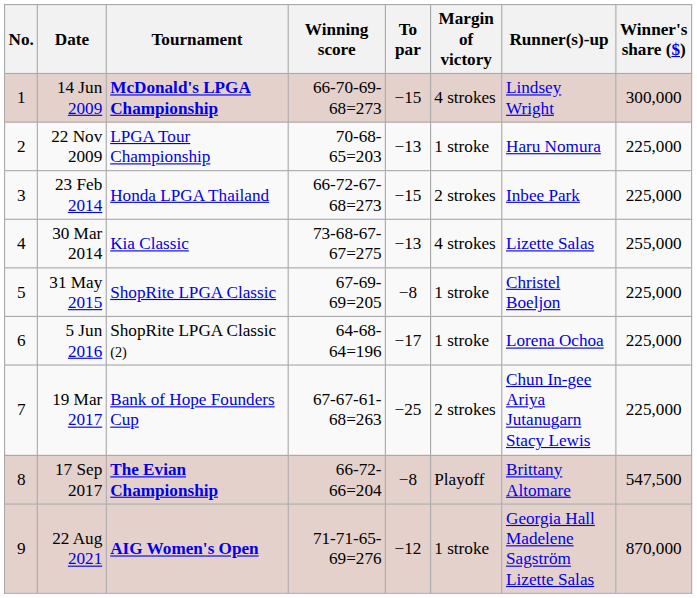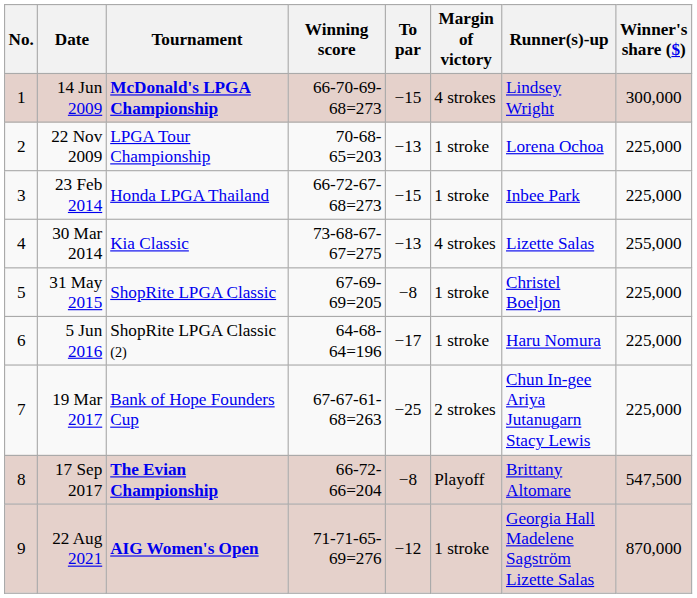22 Nov 2009 | Runner(s)-up: Haru Nomura -> Lorena Ochoa
23 Feb 2014 | Margin of victory: 2 strokes -> 1 stroke
5 Jun 2016 | Runner(s)-up: Lorena Ochoa -> Haru Nomura
